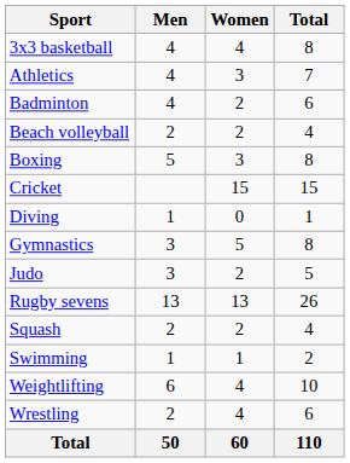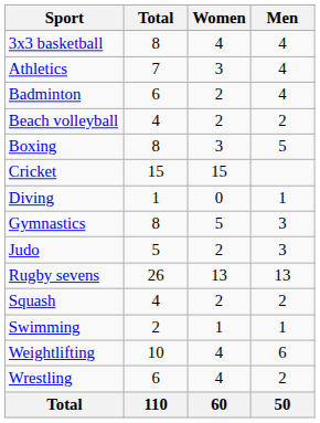columns swapped: Men <-> Total
